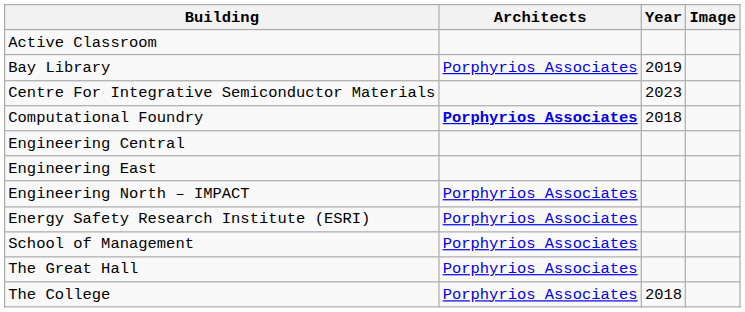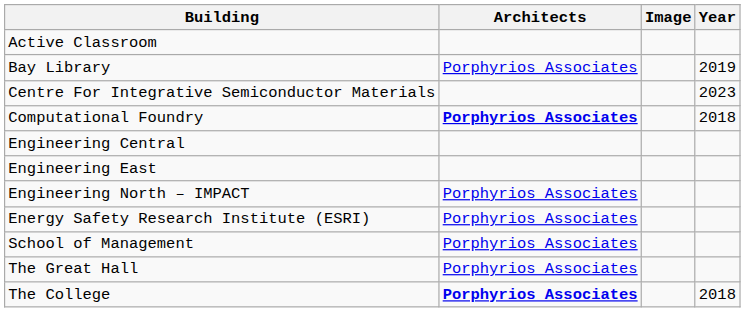columns swapped: Year <-> Image
The College | Architects: normal -> bold
